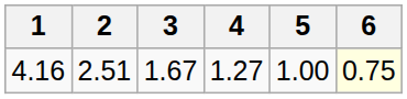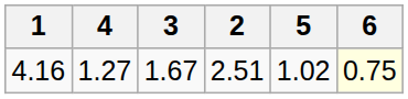columns swapped: 2 <-> 4
4.16 | 5: 1.00 -> 1.02
